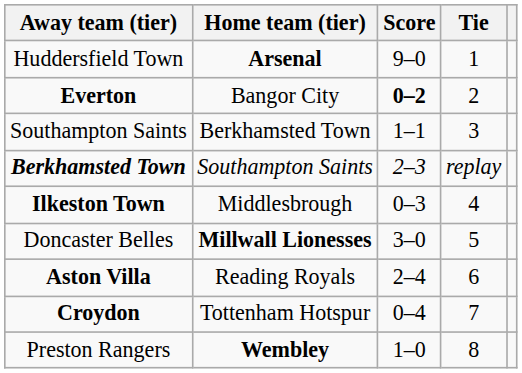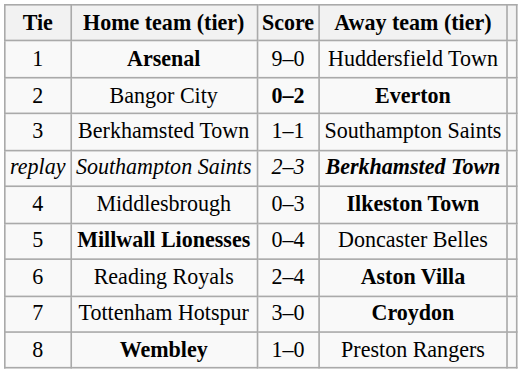columns swapped: Tie <-> Away team (tier)
Millwall Lionesses | Score: 3–0 -> 0–4
Tottenham Hotspur | Score: 0–4 -> 3–0
